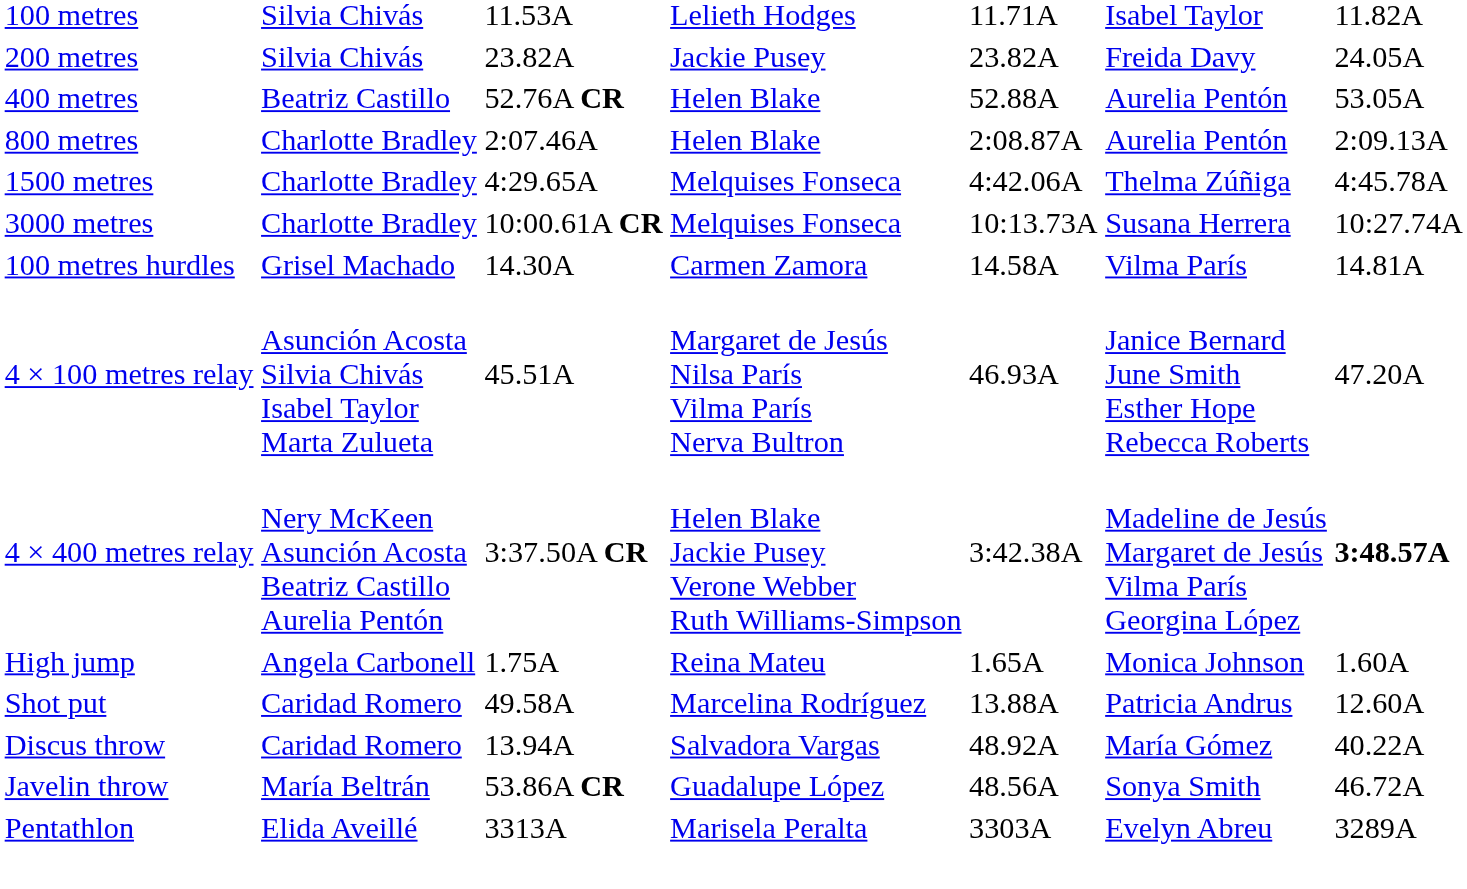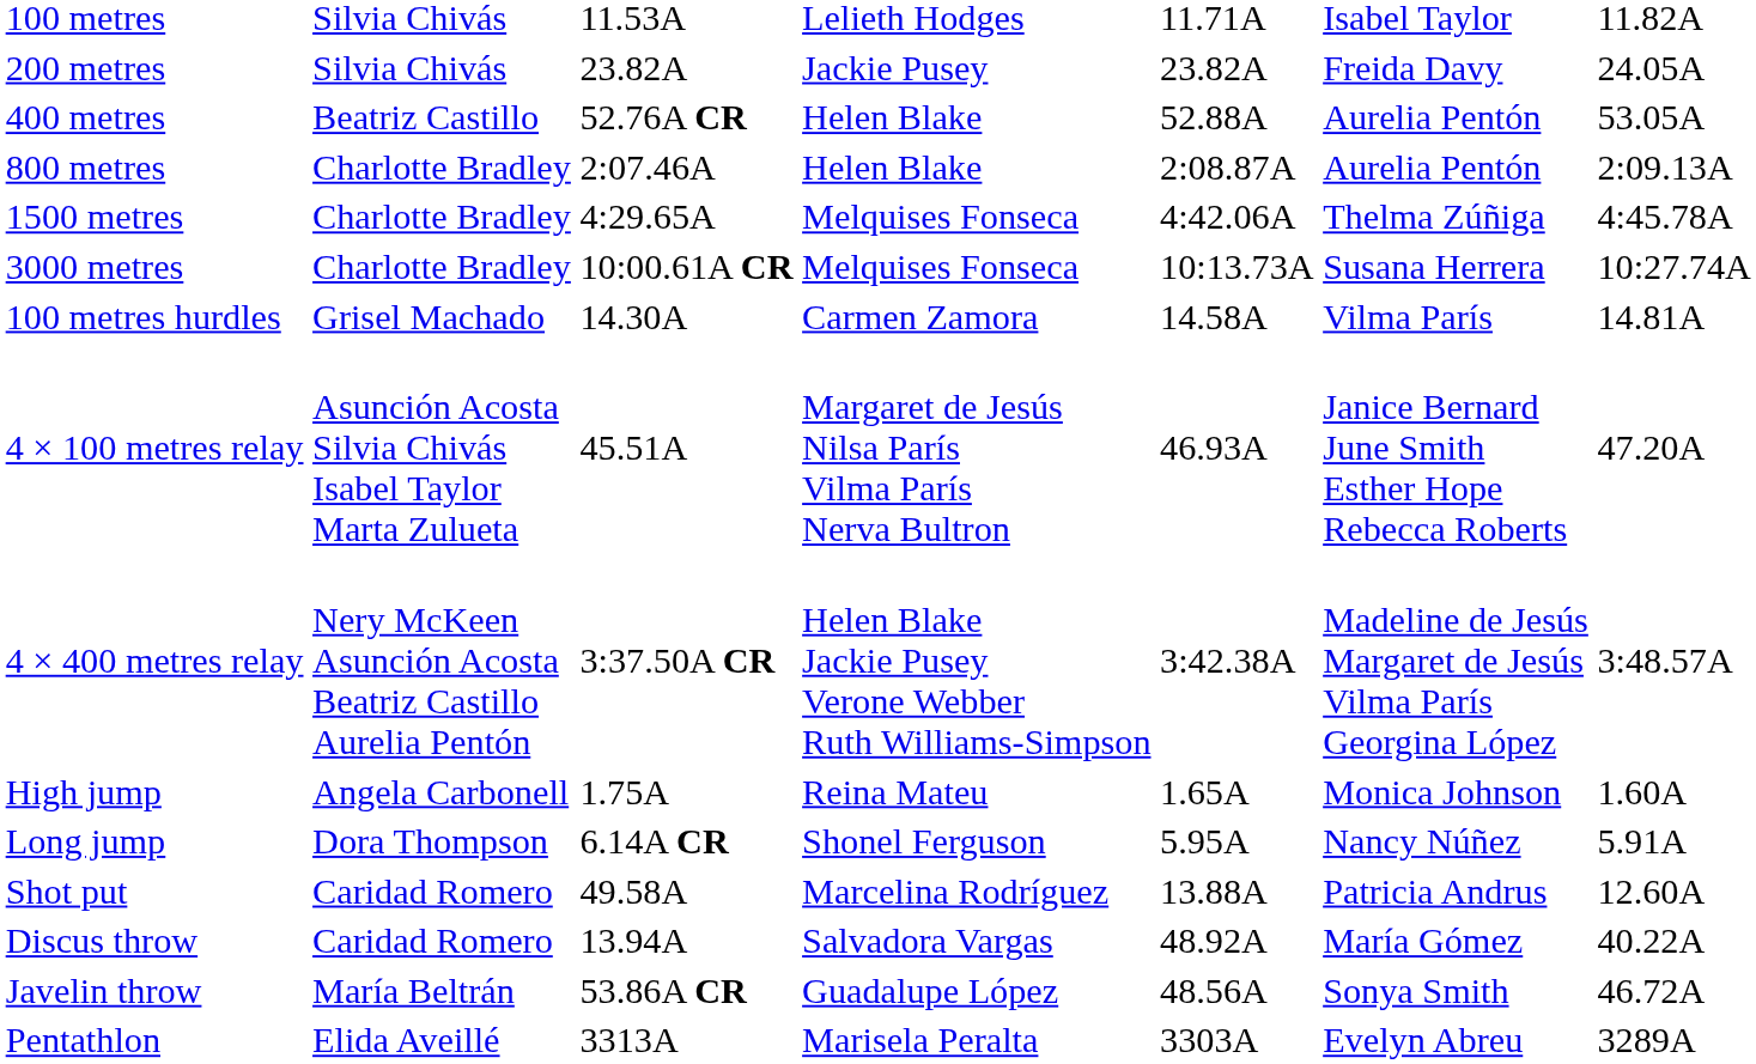4 × 400 metres relay | column 7: bold -> normal
+ row: Long jump | Dora Thompson | 6.14A CR | Shonel Ferguson | 5.95A | Nancy Núñez | 5.91A
